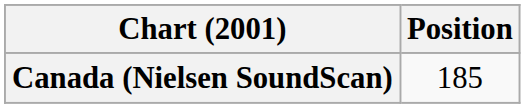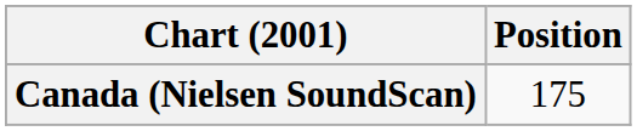Canada (Nielsen SoundScan) | Position: 185 -> 175
